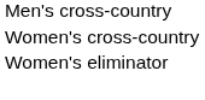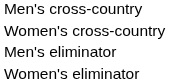+ row: Men's eliminator
